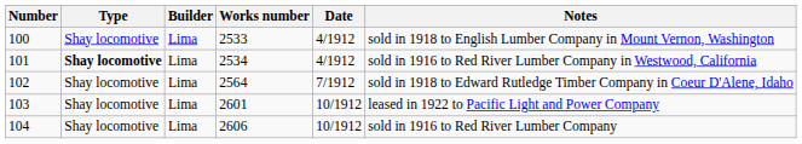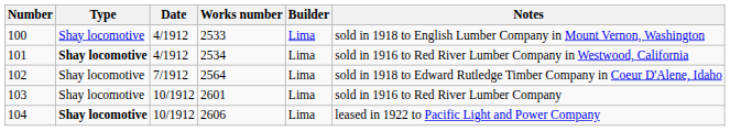columns swapped: Builder <-> Date
103 | Notes: leased in 1922 to Pacific Light and Power Company -> sold in 1916 to Red River Lumber Company
104 | Type: normal -> bold
104 | Notes: sold in 1916 to Red River Lumber Company -> leased in 1922 to Pacific Light and Power Company
